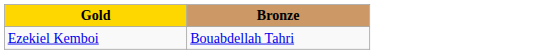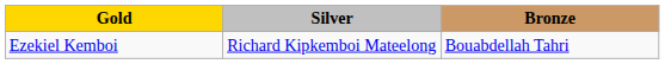+ column: Silver | Richard Kipkemboi Mateelong
